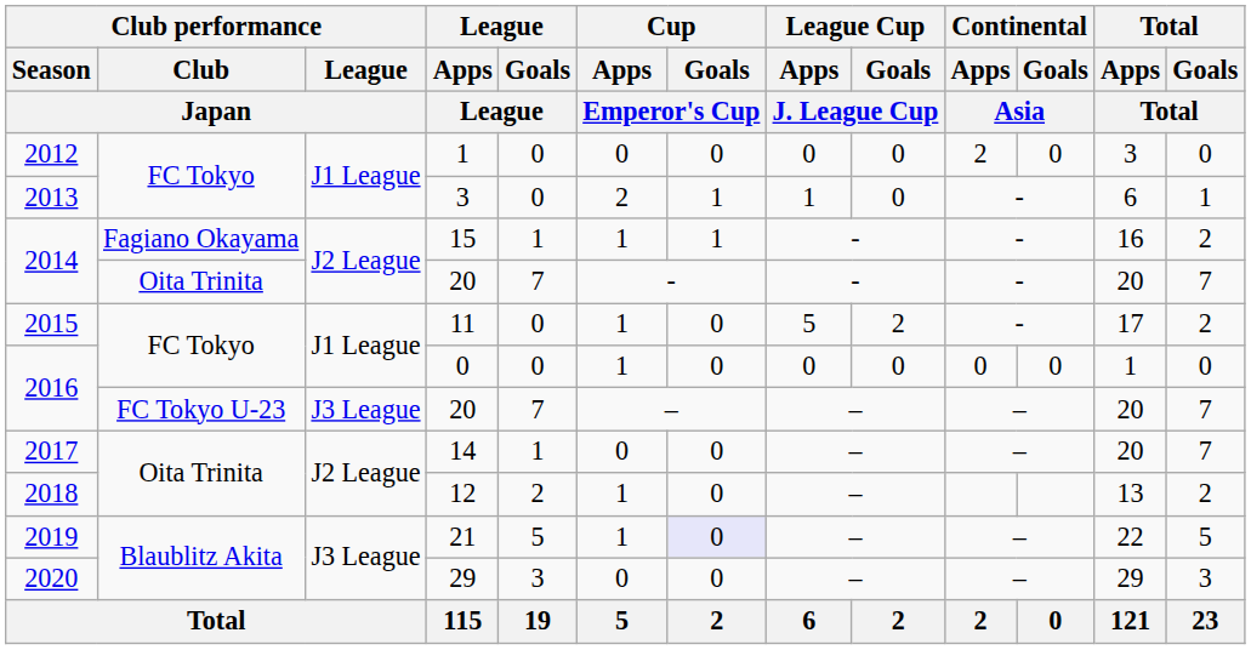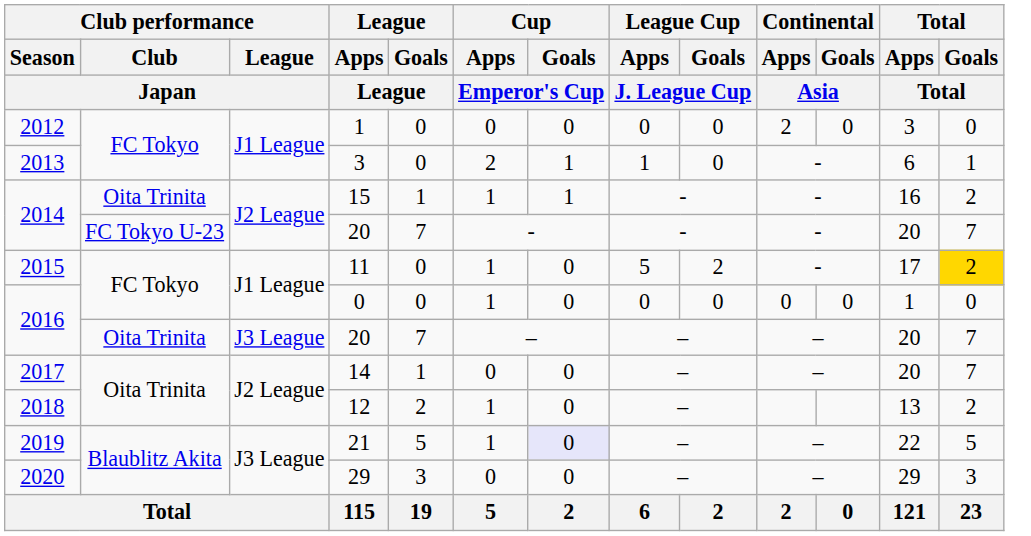15 | Club performance / Club / Japan: Fagiano Okayama -> Oita Trinita
2014 / 20 | Club performance / Club / Japan: Oita Trinita -> FC Tokyo U-23
11 | Total / Goals / Total: no background -> gold background
2016 / 20 | Club performance / Club / Japan: FC Tokyo U-23 -> Oita Trinita
